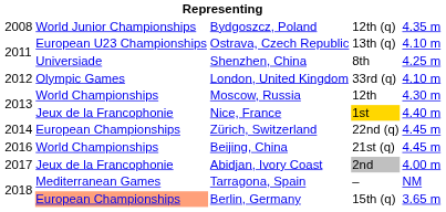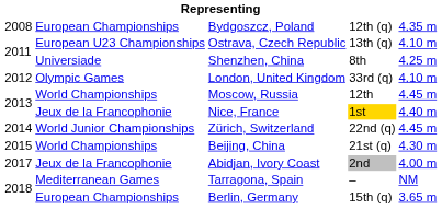Bydgoszcz, Poland | column 2: World Junior Championships -> European Championships
Moscow, Russia | column 5: 4.30 m -> 4.45 m
Zürich, Switzerland | column 2: European Championships -> World Junior Championships
Beijing, China | column 1: 2016 -> 2015
Beijing, China | column 5: 4.45 m -> 4.30 m
Berlin, Germany | column 2: lightsalmon background -> no background
